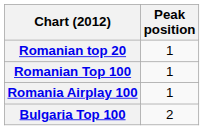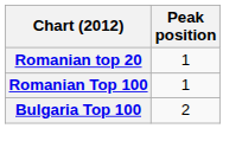- row: Romania Airplay 100 | 1
